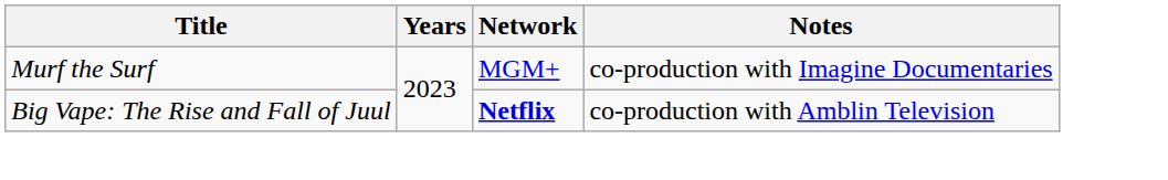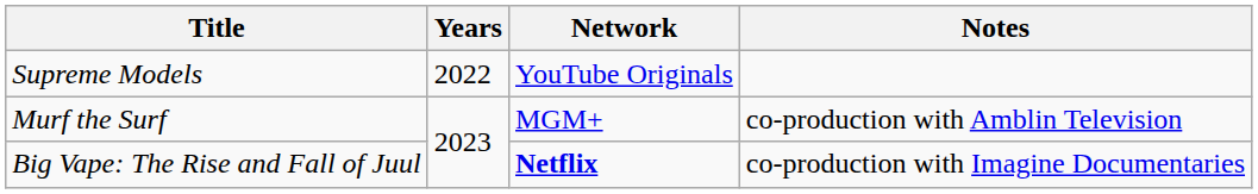+ row: Supreme Models | 2022 | YouTube Originals
Murf the Surf | Notes: co-production with Imagine Documentaries -> co-production with Amblin Television
Big Vape: The Rise and Fall of Juul | Notes: co-production with Amblin Television -> co-production with Imagine Documentaries
